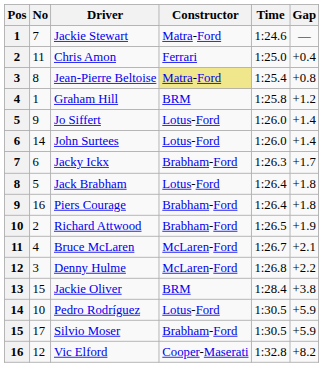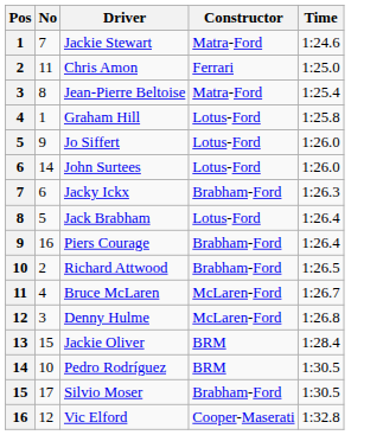- column: Gap | — | +0.4 | +0.8 | +1.2 | +1.4 | +1.4 | +1.7 | +1.8 | +1.8 | +1.9 | +2.1 | +2.2 | +3.8 | +5.9 | +5.9 | +8.2
Jean-Pierre Beltoise | Constructor: khaki background -> no background
Graham Hill | Constructor: BRM -> Lotus-Ford
Pedro Rodríguez | Constructor: Lotus-Ford -> BRM
